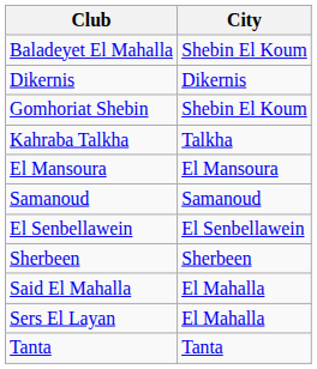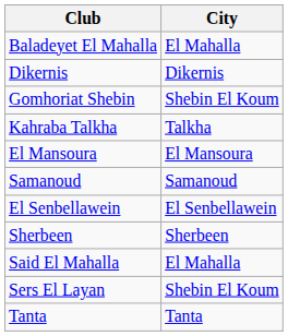Baladeyet El Mahalla | City: Shebin El Koum -> El Mahalla
Sers El Layan | City: El Mahalla -> Shebin El Koum
